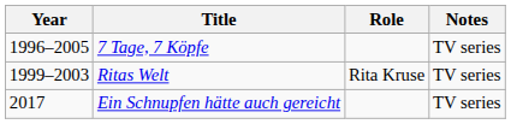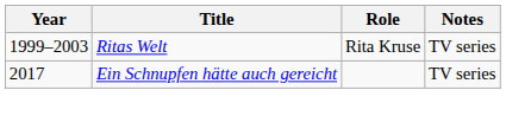- row: 1996–2005 | 7 Tage, 7 Köpfe | TV series
